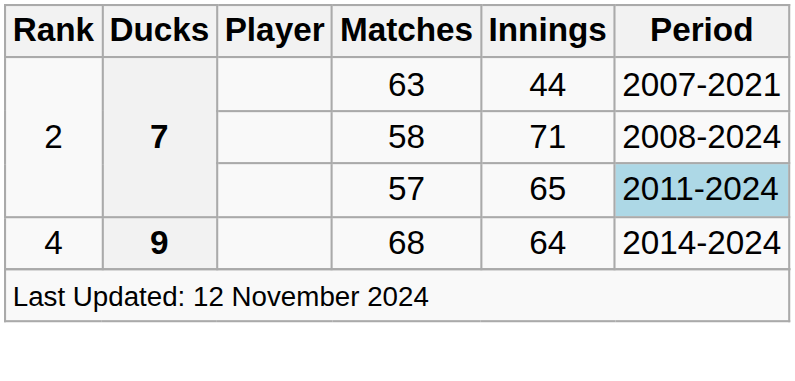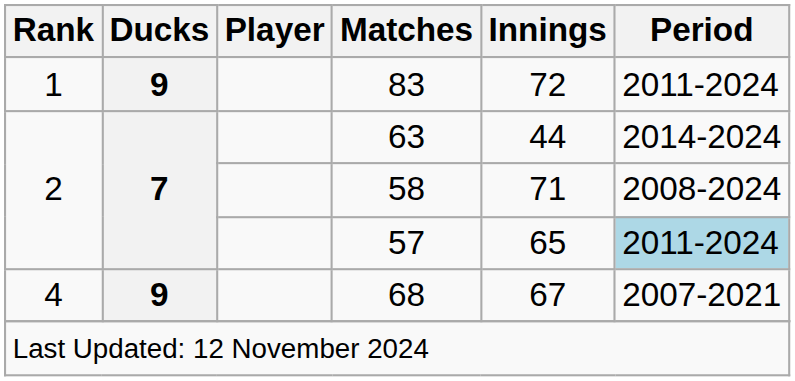+ row: 1 | 9 | 83 | 72 | 2011-2024
63 | Period: 2007-2021 -> 2014-2024
68 | Innings: 64 -> 67
68 | Period: 2014-2024 -> 2007-2021
